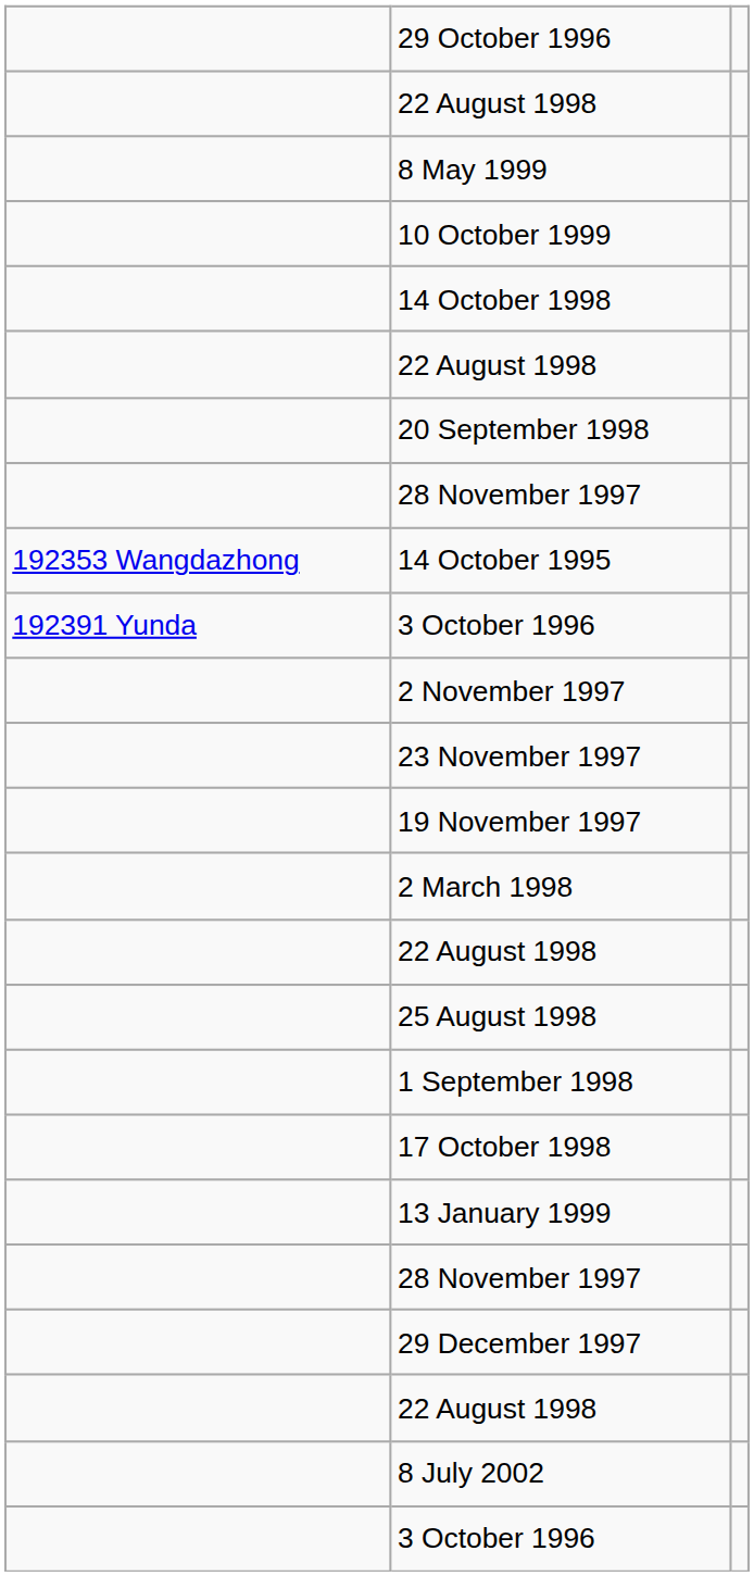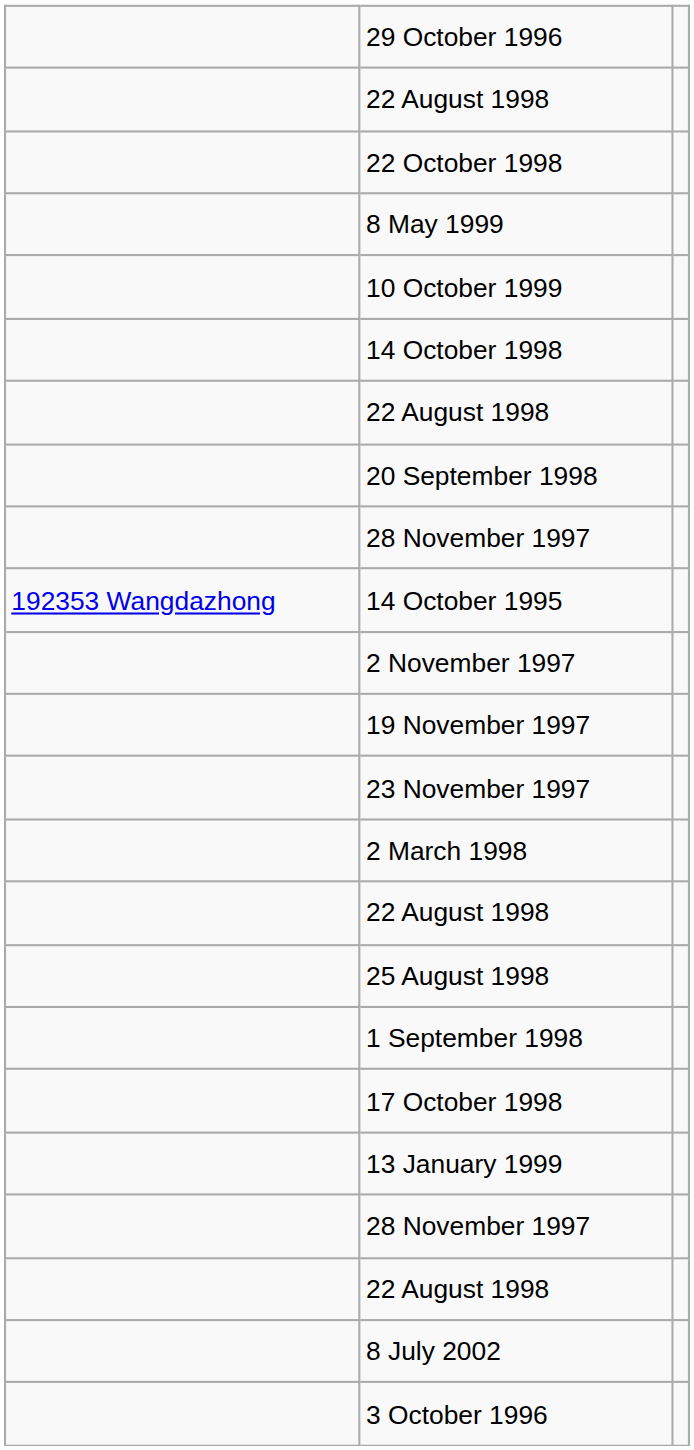+ row: 22 October 1998
- row: 192391 Yunda | 3 October 1996
rows swapped: 19 November 1997 <-> 23 November 1997
- row: 29 December 1997
